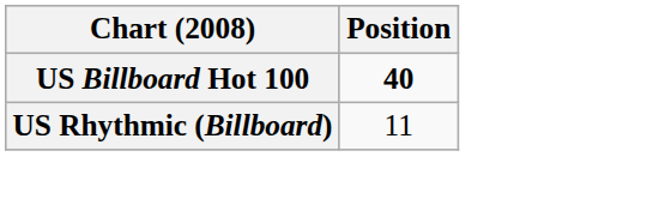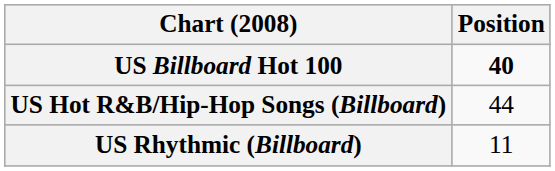+ row: US Hot R&B/Hip-Hop Songs (Billboard) | 44
